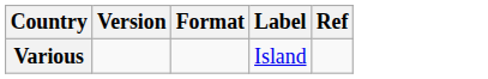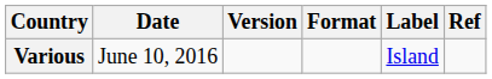+ column: Date | June 10, 2016
